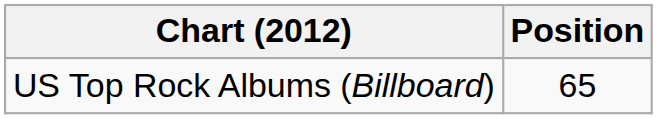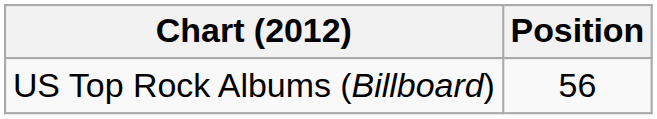US Top Rock Albums (Billboard) | Position: 65 -> 56
